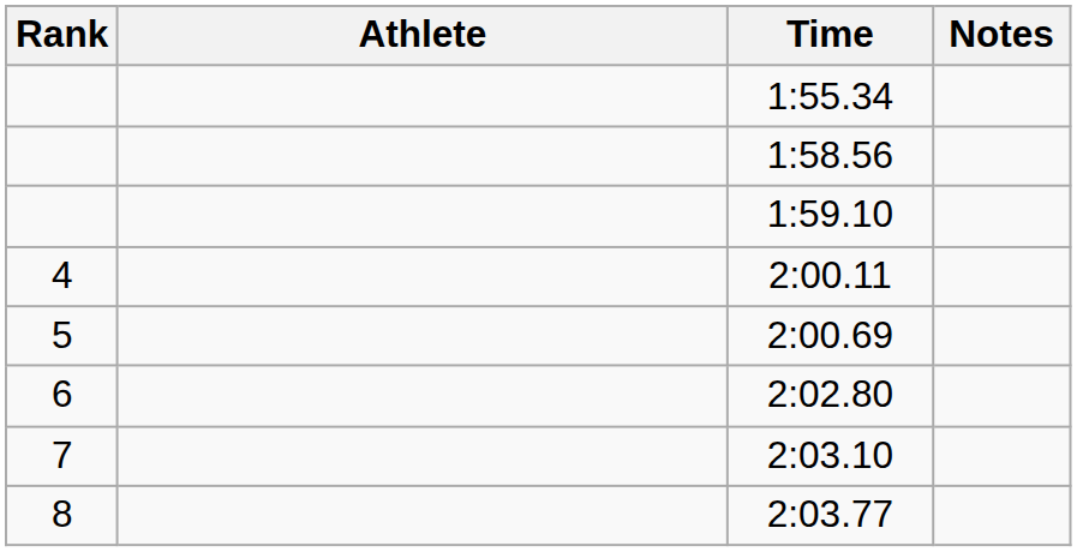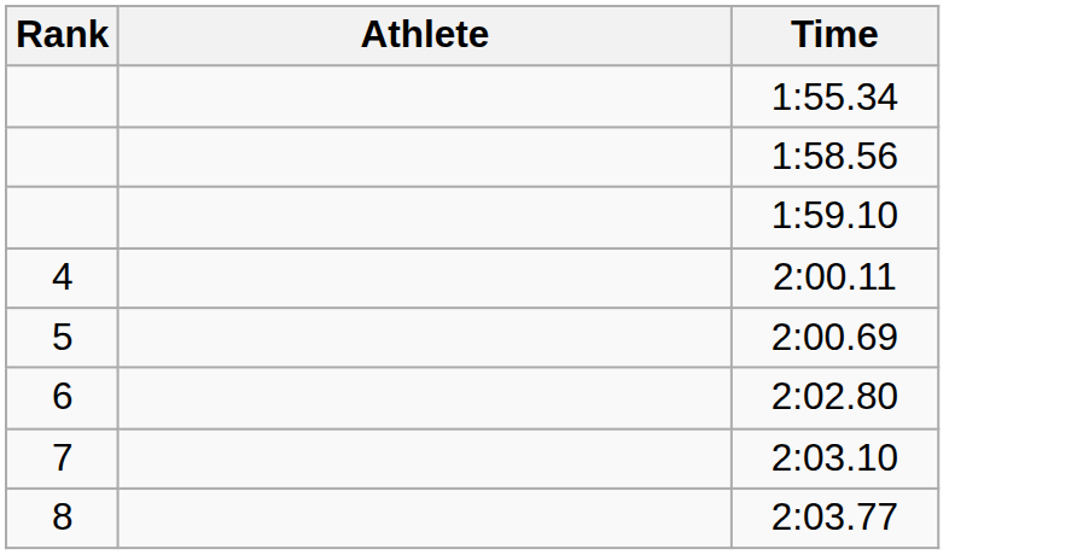- column: Notes
